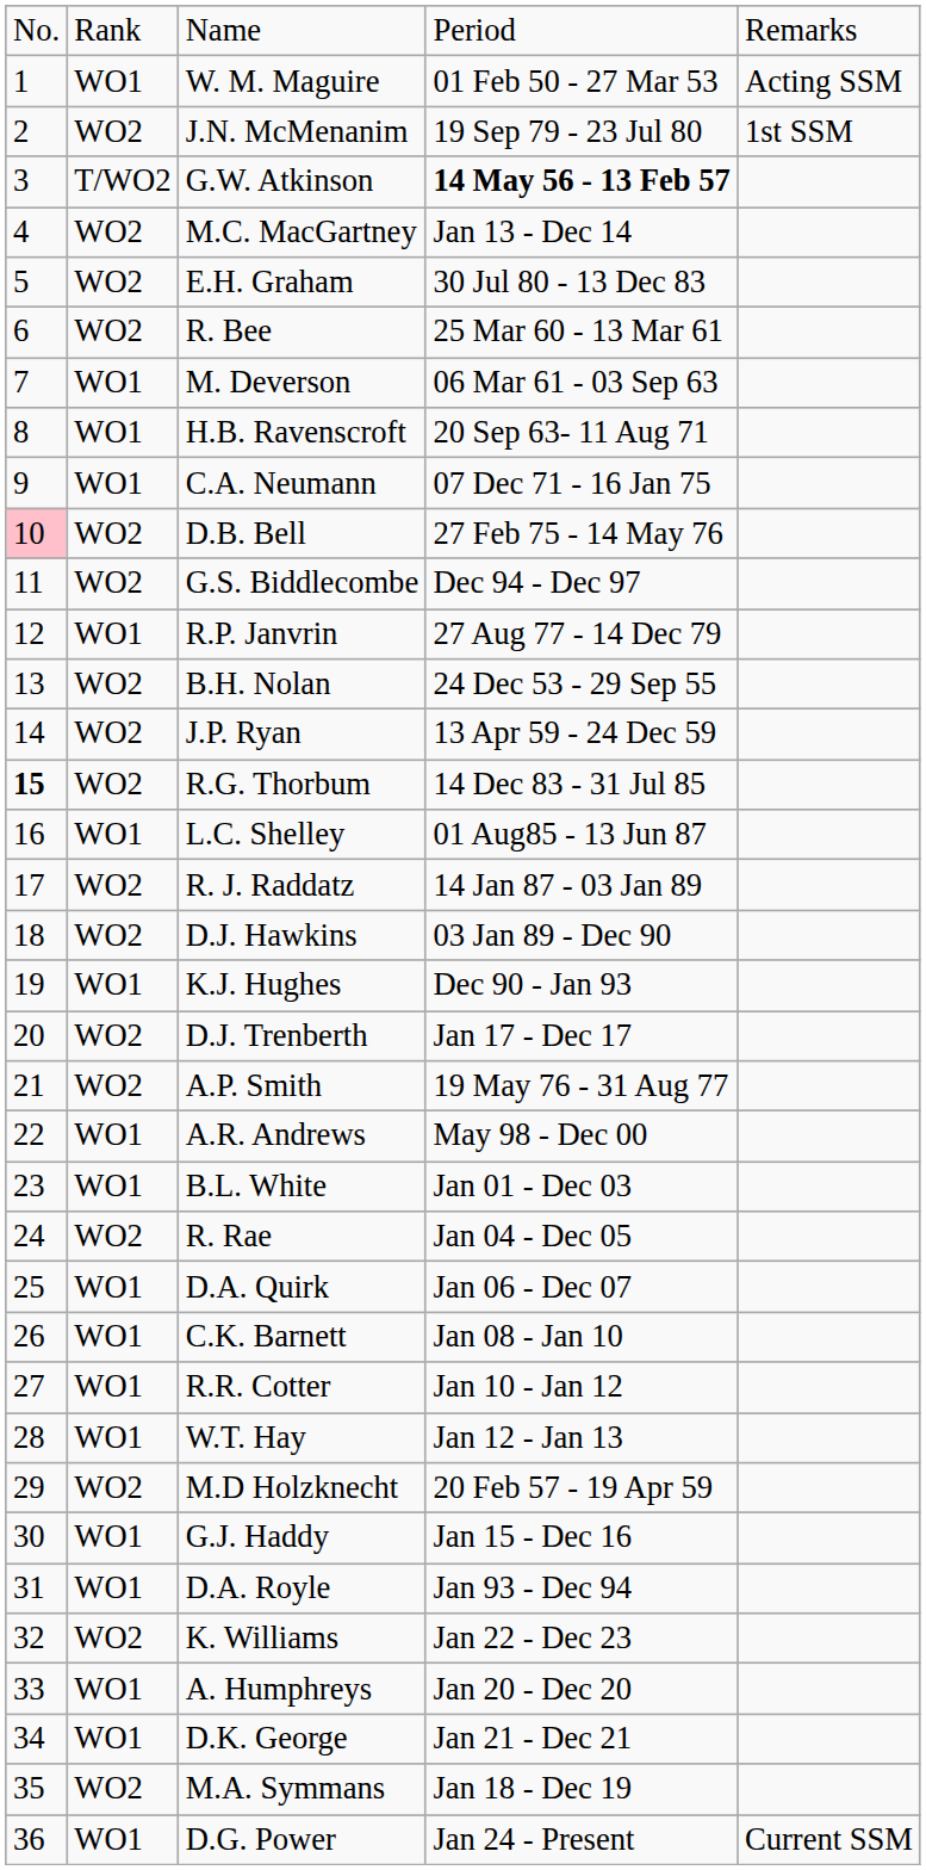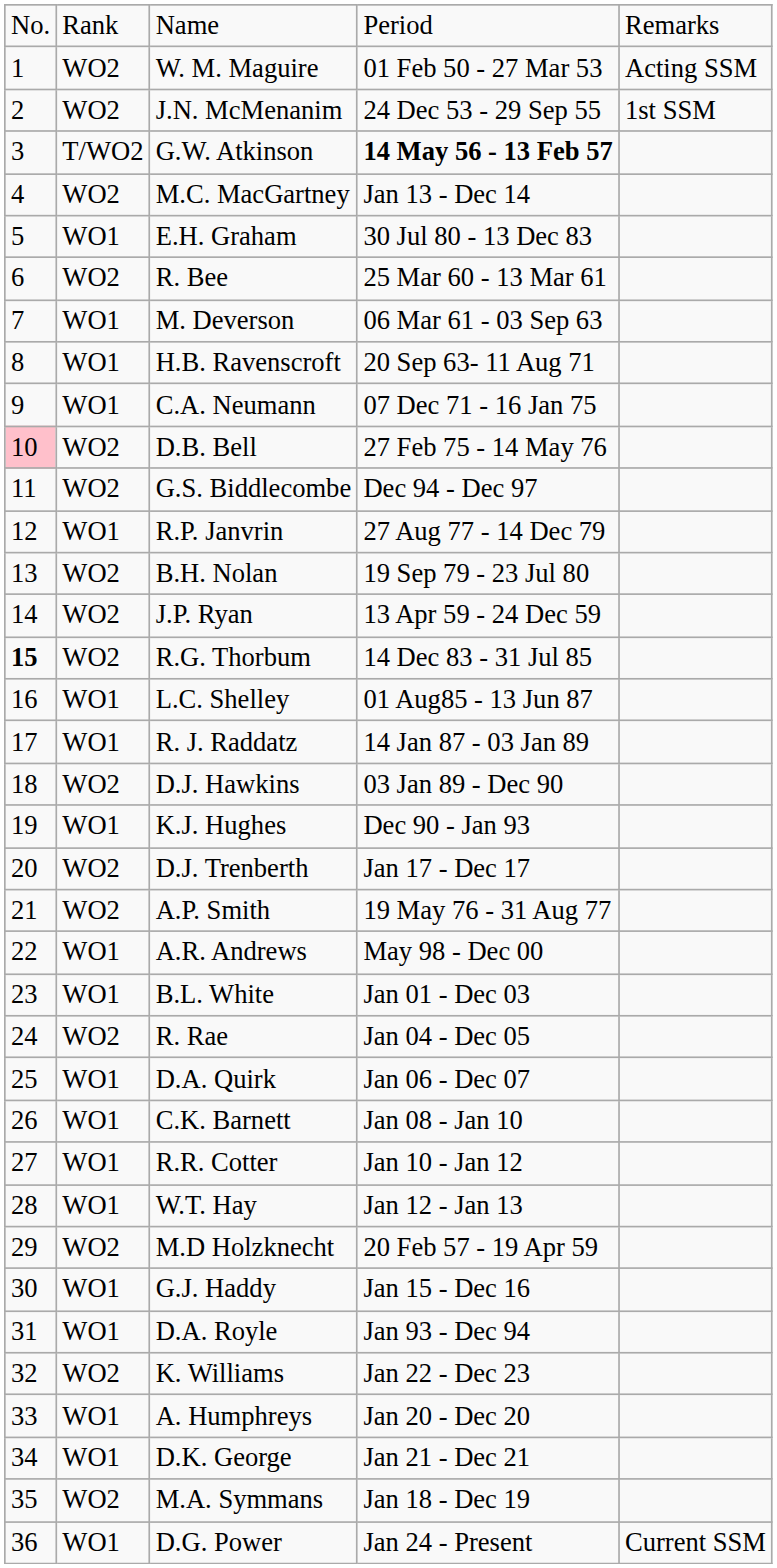W. M. Maguire | column 2: WO1 -> WO2
J.N. McMenanim | column 4: 19 Sep 79 - 23 Jul 80 -> 24 Dec 53 - 29 Sep 55
E.H. Graham | column 2: WO2 -> WO1
B.H. Nolan | column 4: 24 Dec 53 - 29 Sep 55 -> 19 Sep 79 - 23 Jul 80
R. J. Raddatz | column 2: WO2 -> WO1
